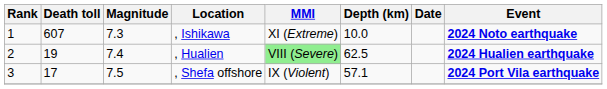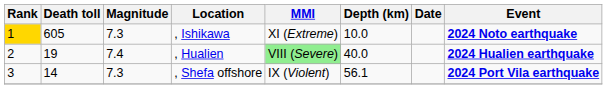, Ishikawa | Rank: no background -> gold background
, Ishikawa | Death toll: 607 -> 605
, Hualien | Depth (km): 62.5 -> 40.0
, Shefa offshore | Death toll: 17 -> 14
, Shefa offshore | Magnitude: 7.5 -> 7.3
, Shefa offshore | Depth (km): 57.1 -> 56.1
